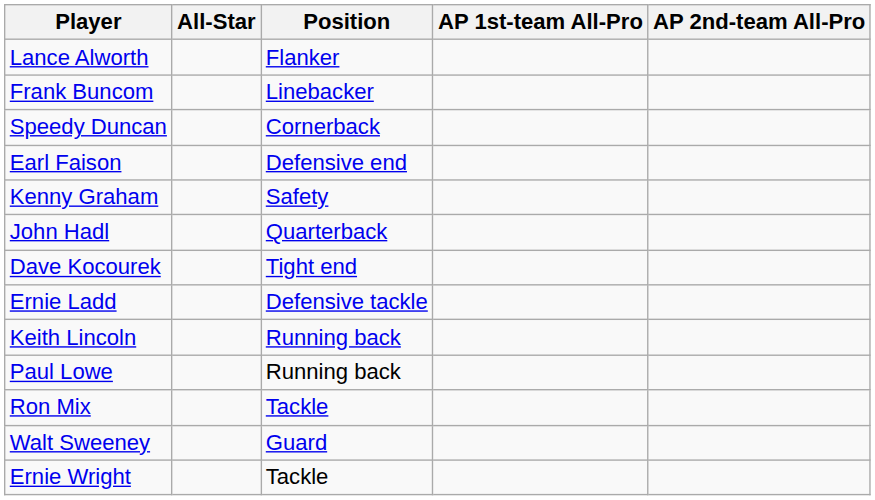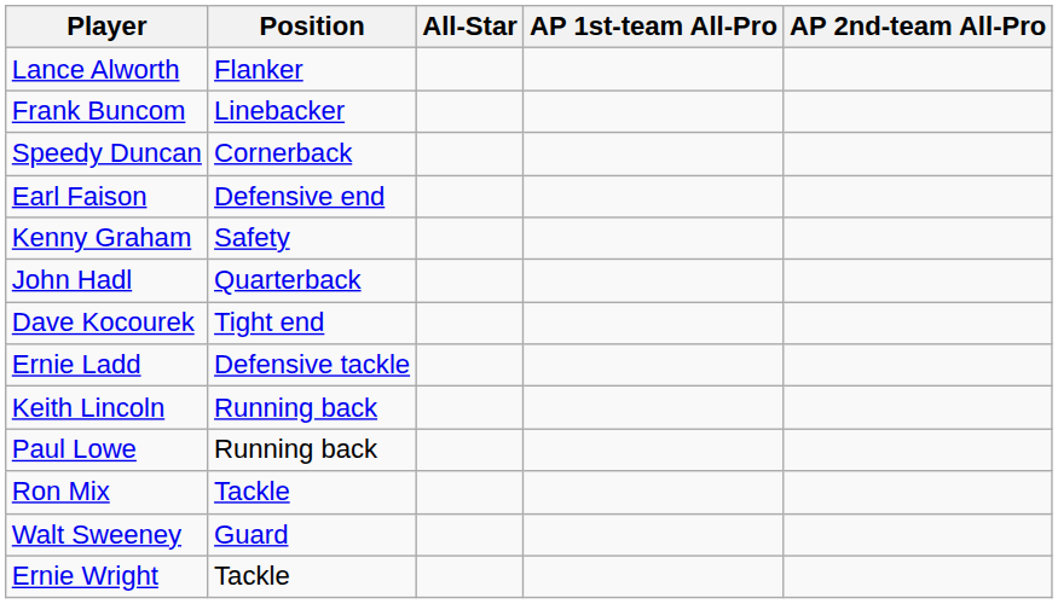columns swapped: Position <-> All-Star
